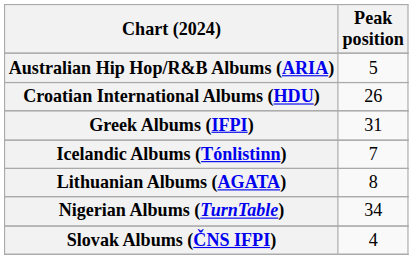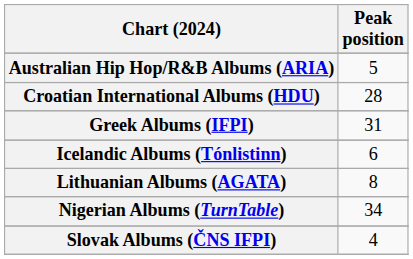Croatian International Albums (HDU) | Peak position: 26 -> 28
Icelandic Albums (Tónlistinn) | Peak position: 7 -> 6
